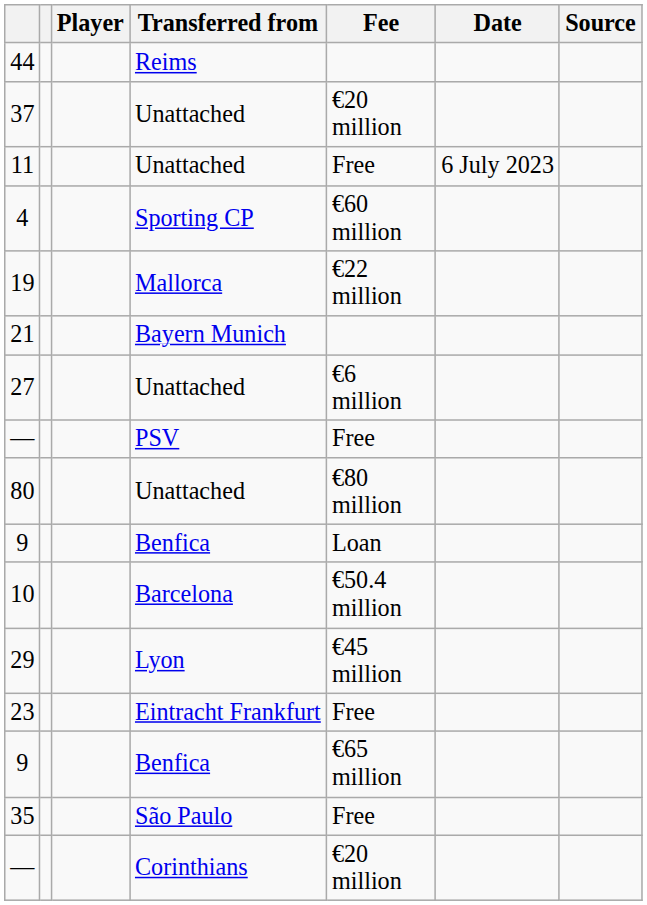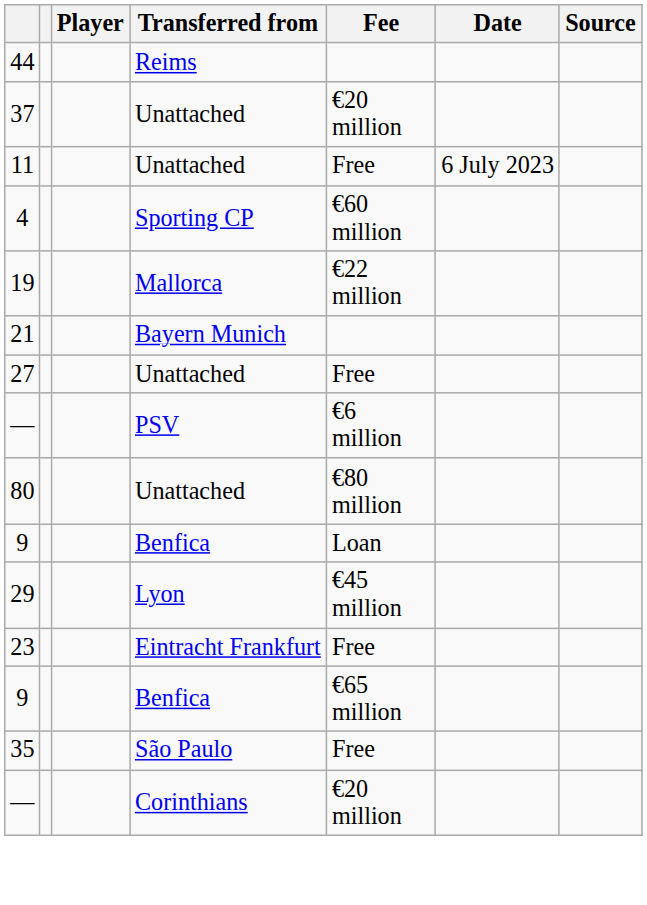27 | Fee: €6 million -> Free
— / PSV | Fee: Free -> €6 million
- row: 10 | Barcelona | €50.4 million
